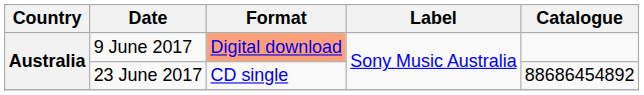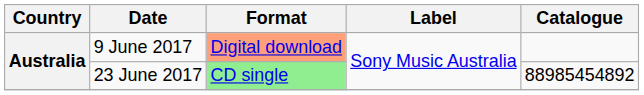23 June 2017 | Format: no background -> lightgreen background
23 June 2017 | Catalogue: 88686454892 -> 88985454892
